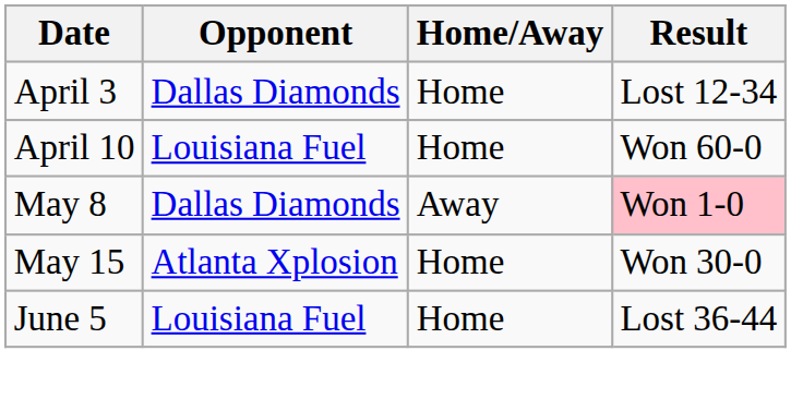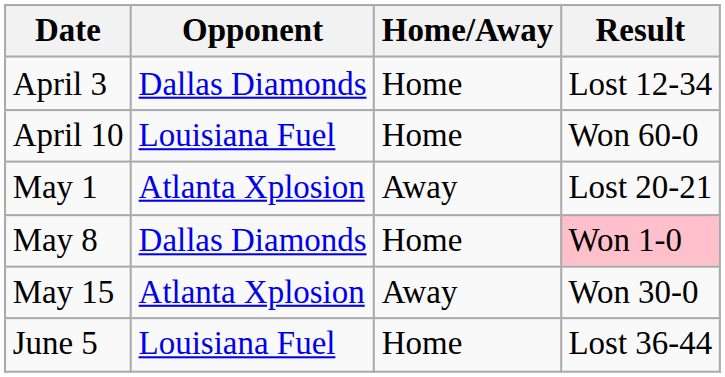+ row: May 1 | Atlanta Xplosion | Away | Lost 20-21
May 8 | Home/Away: Away -> Home
May 15 | Home/Away: Home -> Away
